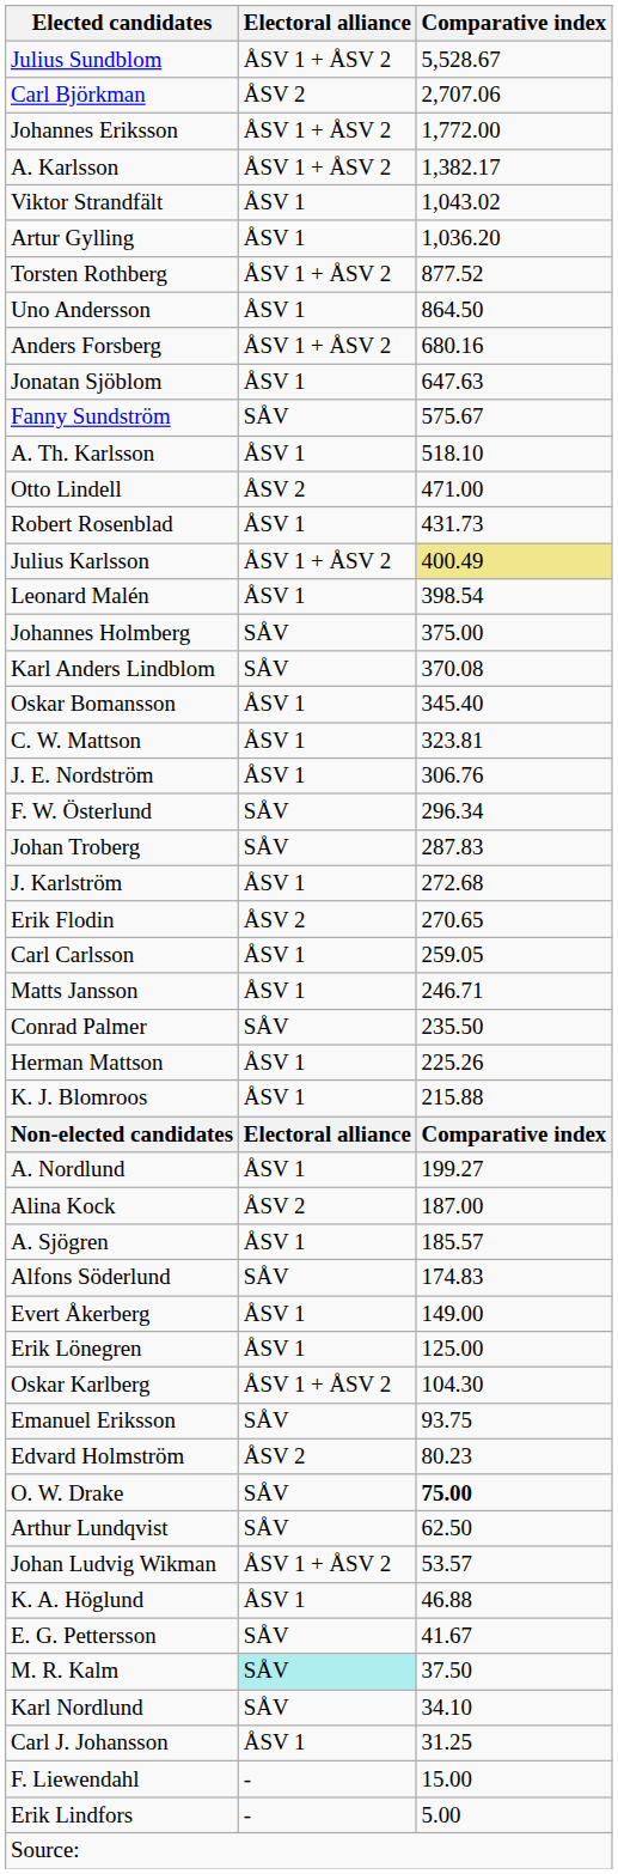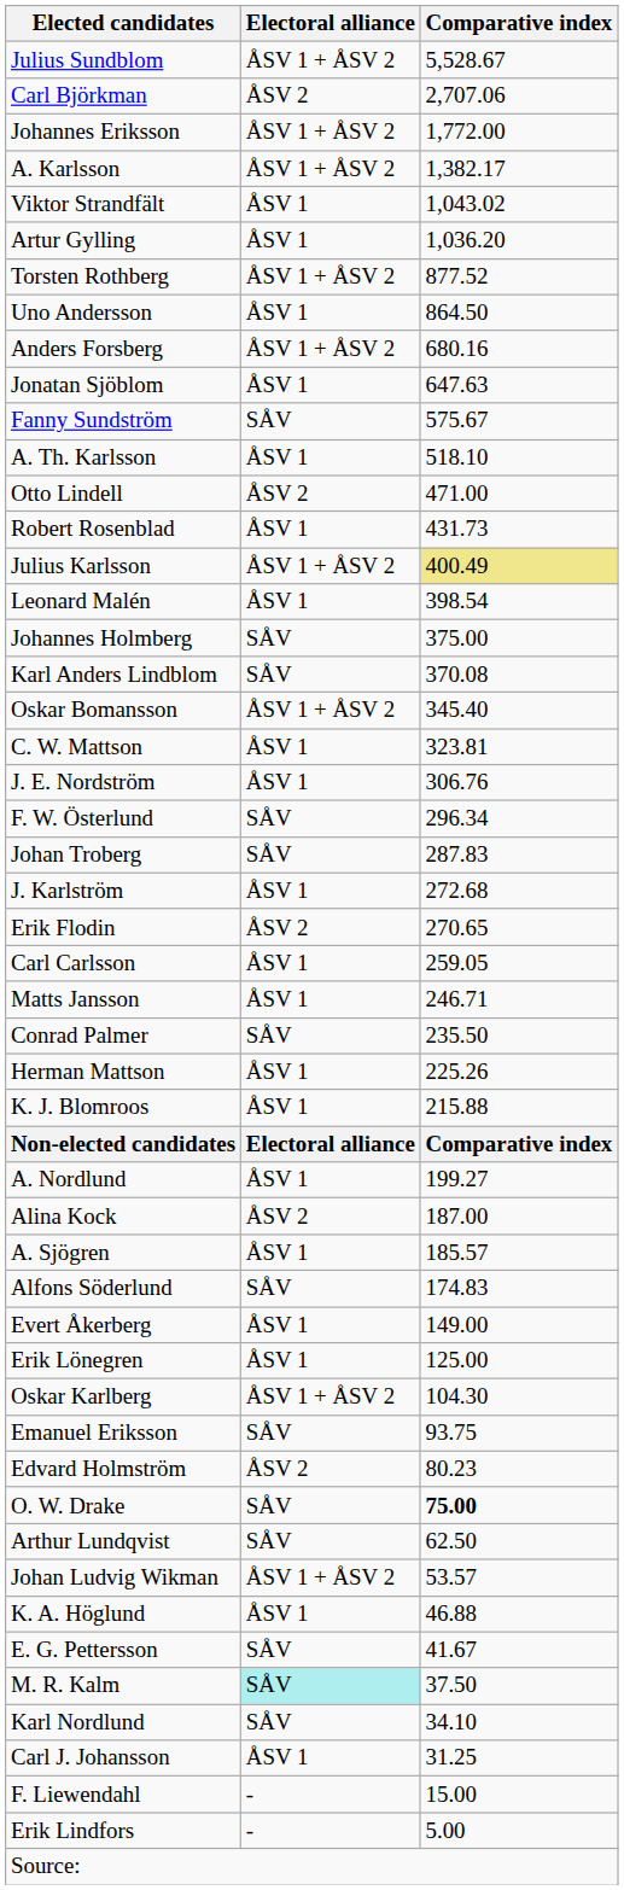Oskar Bomansson | Electoral alliance: ÅSV 1 -> ÅSV 1 + ÅSV 2
